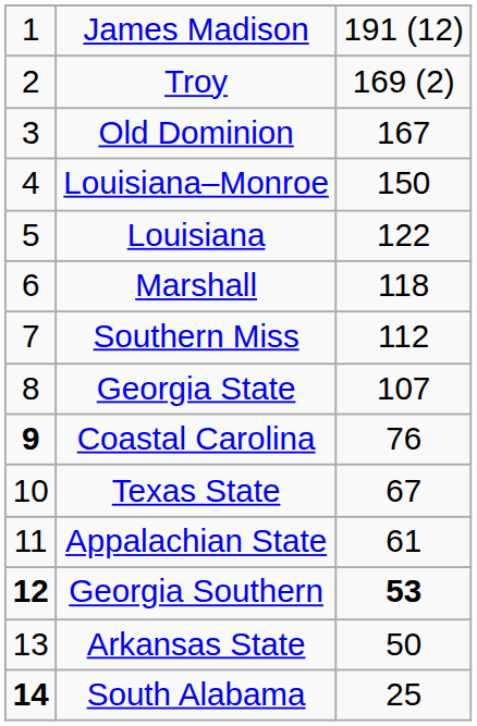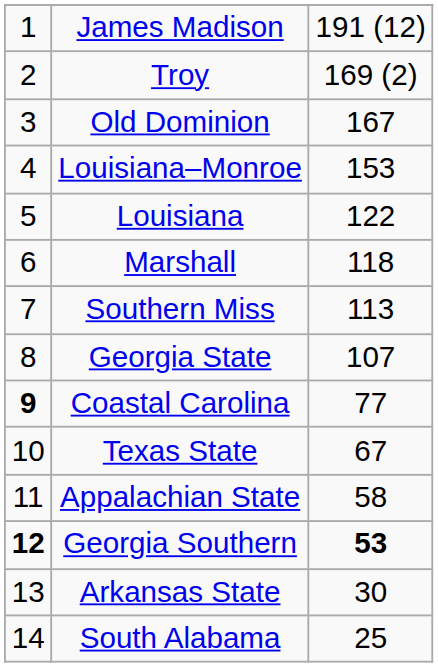Louisiana–Monroe | column 3: 150 -> 153
Southern Miss | column 3: 112 -> 113
Coastal Carolina | column 3: 76 -> 77
Appalachian State | column 3: 61 -> 58
Arkansas State | column 3: 50 -> 30
South Alabama | column 1: bold -> normal
